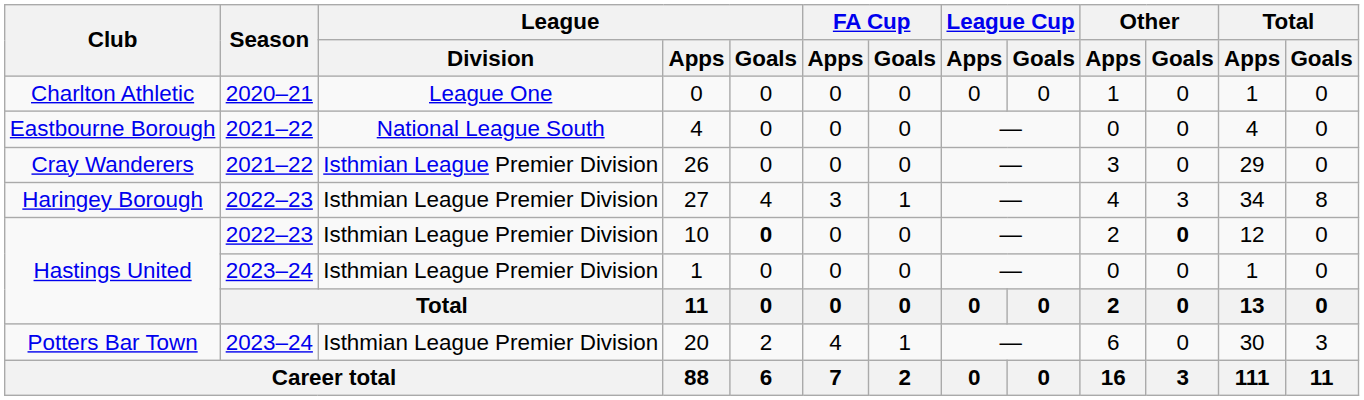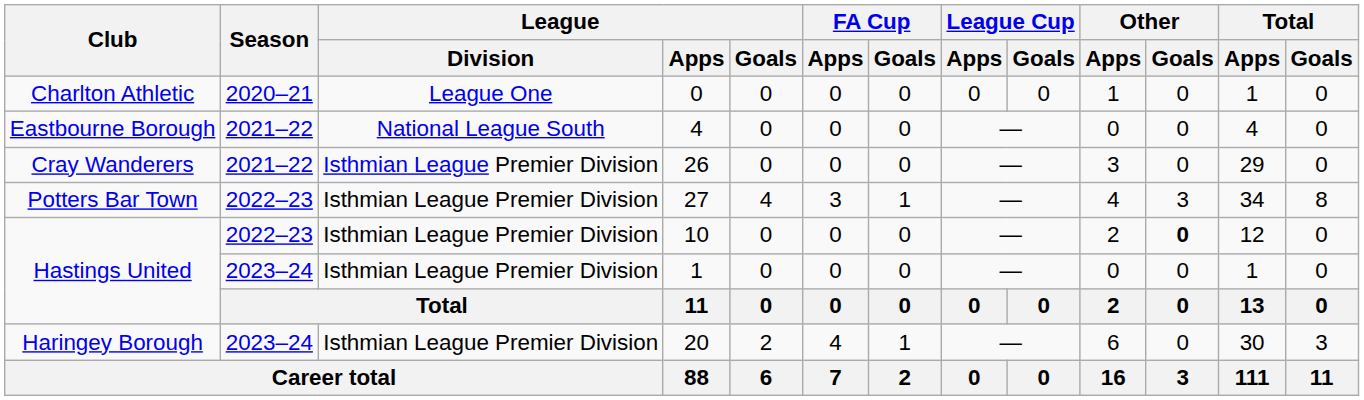27 | Club: Haringey Borough -> Potters Bar Town
10 | League / Goals: bold -> normal
20 | Club: Potters Bar Town -> Haringey Borough
